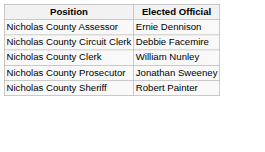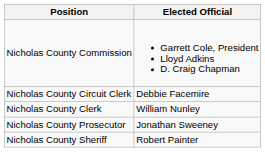+ row: Nicholas County Commission | Garrett Cole, President Lloyd Adkins D. Craig Chapman
- row: Nicholas County Assessor | Ernie Dennison
